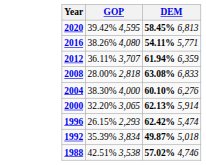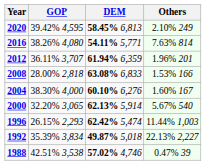+ column: Others | 2.10% 249 | 7.63% 814 | 1.96% 201 | 1.53% 166 | 1.60% 167 | 5.67% 540 | 11.44% 1,003 | 22.13% 2,227 | 0.47% 39
